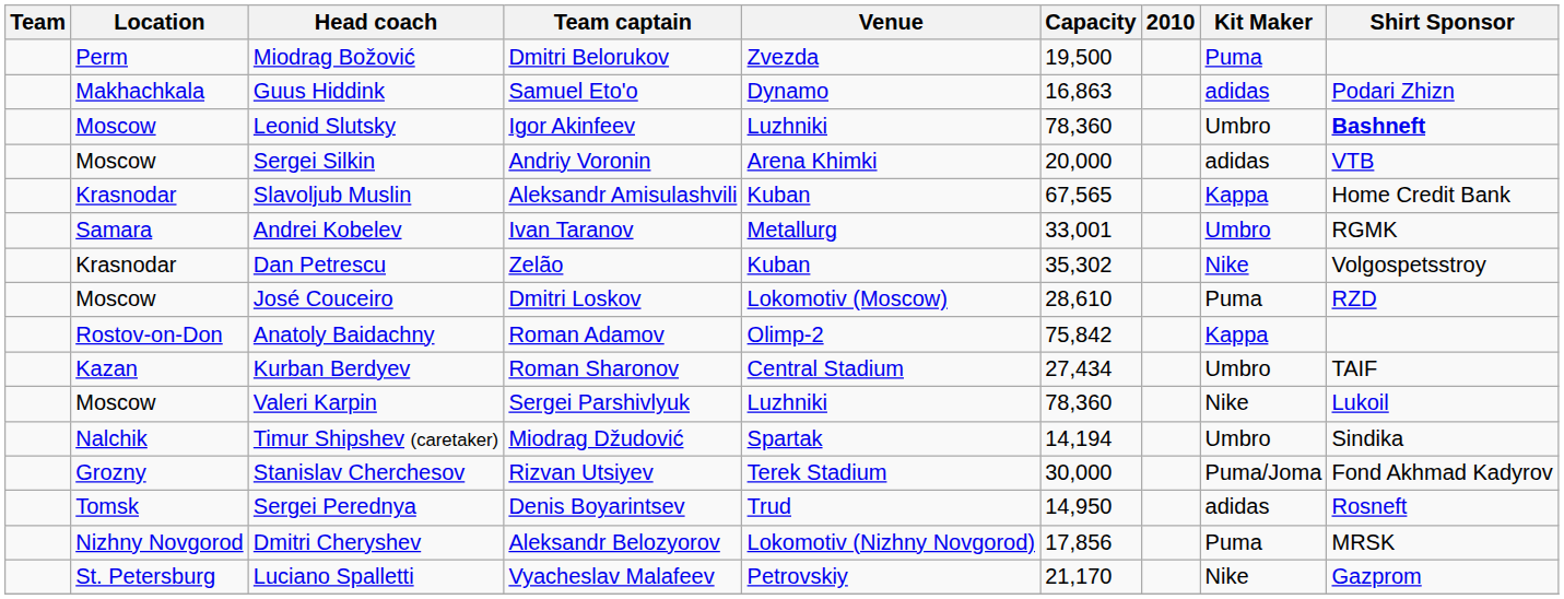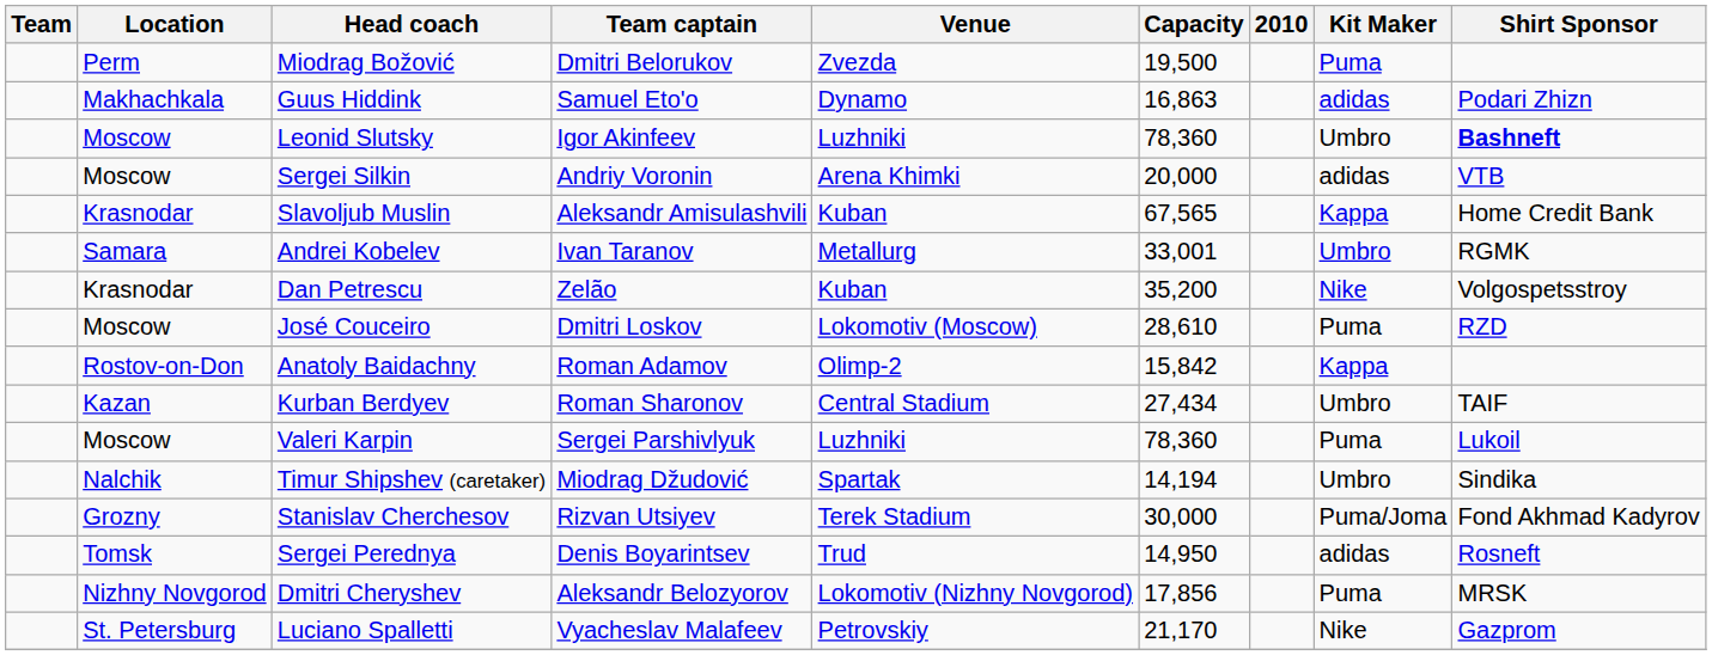Dan Petrescu | Capacity: 35,302 -> 35,200
Anatoly Baidachny | Capacity: 75,842 -> 15,842
Valeri Karpin | Kit Maker: Nike -> Puma
